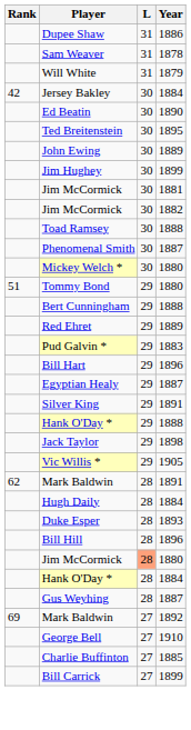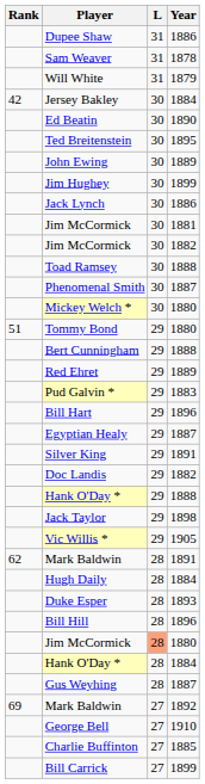+ row: Jack Lynch | 30 | 1886
+ row: Doc Landis | 29 | 1882
